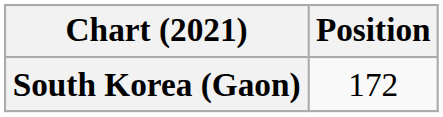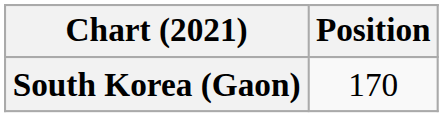South Korea (Gaon) | Position: 172 -> 170
